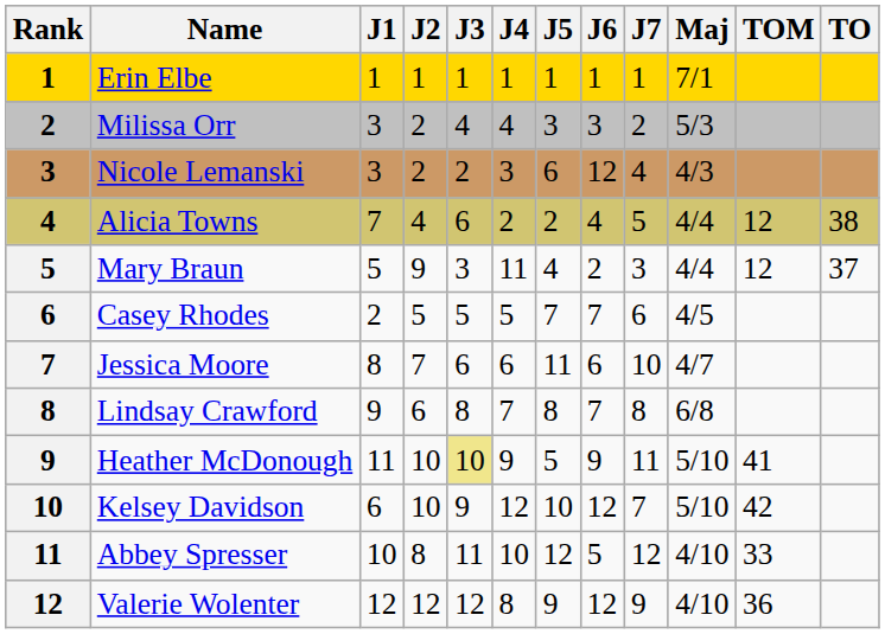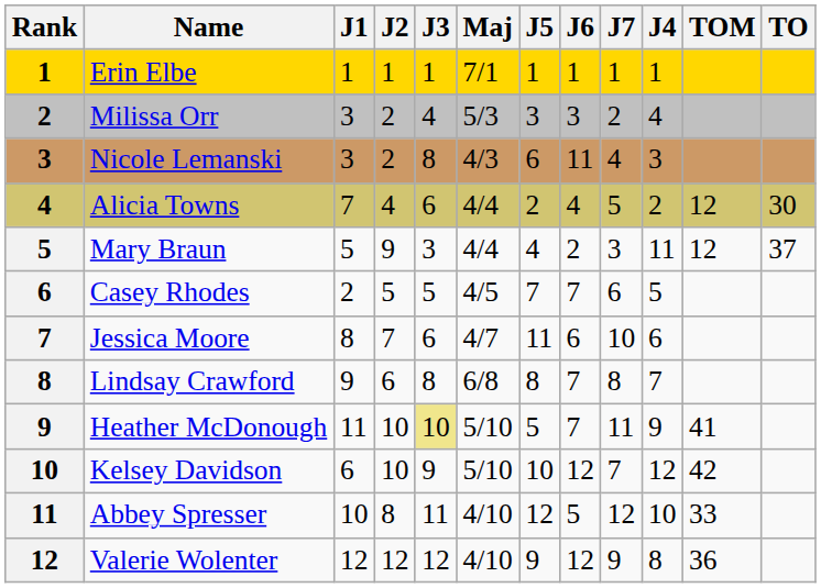columns swapped: J4 <-> Maj
Nicole Lemanski | J3: 2 -> 8
Nicole Lemanski | J6: 12 -> 11
Alicia Towns | TO: 38 -> 30
Heather McDonough | J6: 9 -> 7
